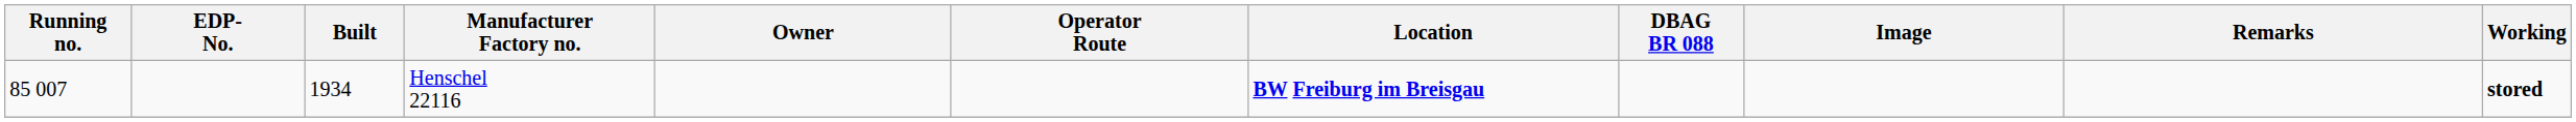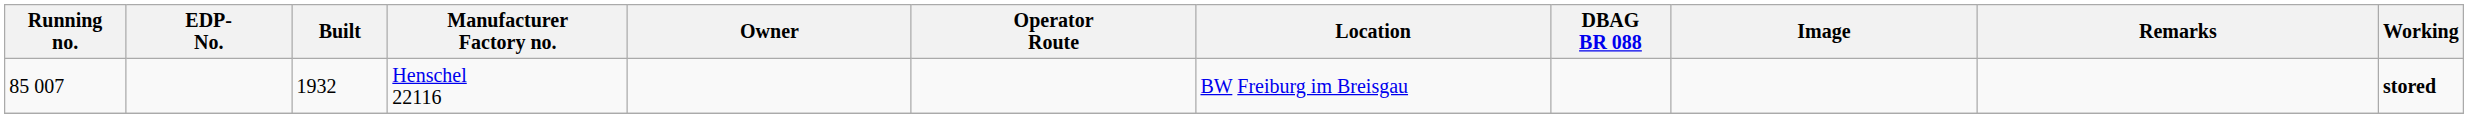Henschel 22116 | Built: 1934 -> 1932
Henschel 22116 | Location: bold -> normal
